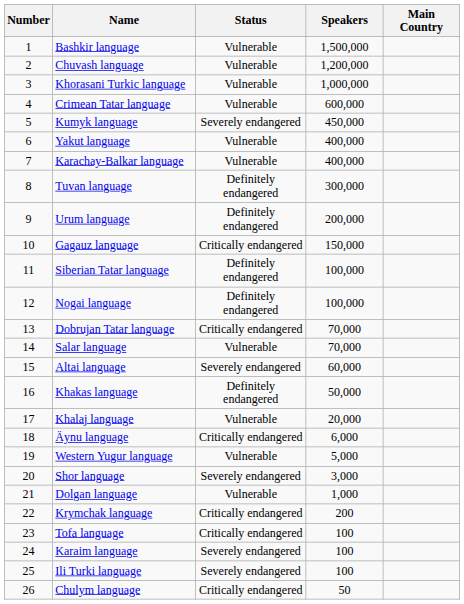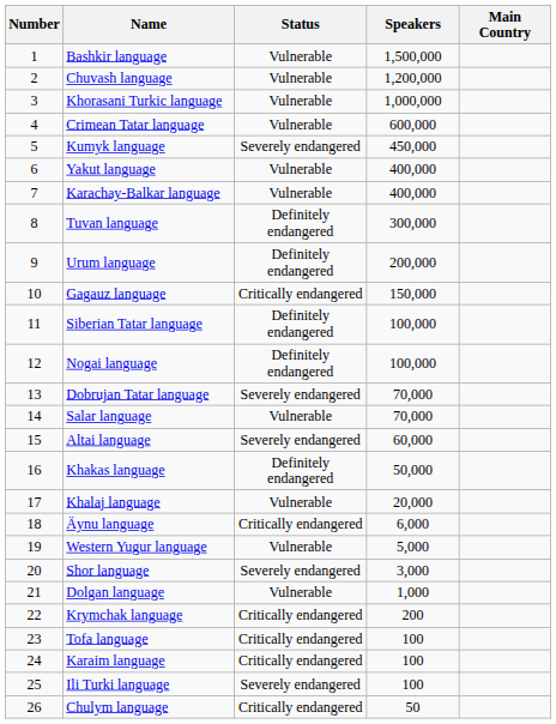Dobrujan Tatar language | Status: Critically endangered -> Severely endangered
Karaim language | Status: Severely endangered -> Critically endangered
